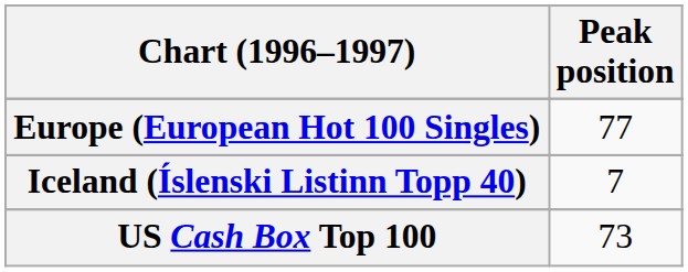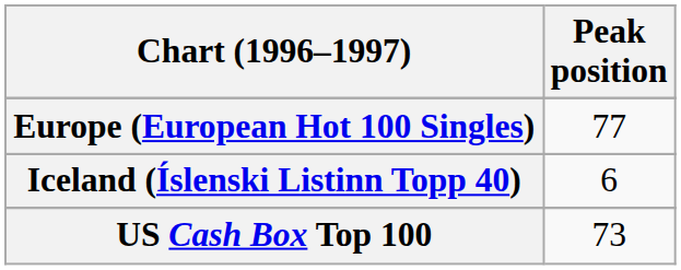Iceland (Íslenski Listinn Topp 40) | Peak position: 7 -> 6
